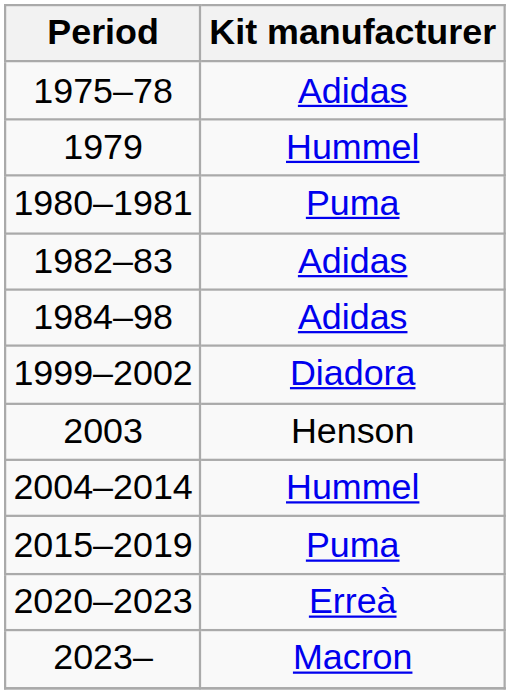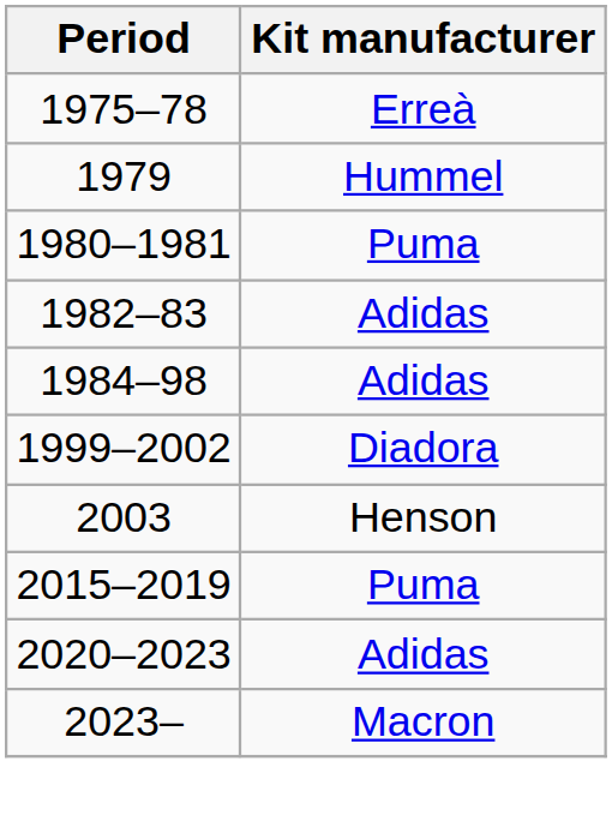1975–78 | Kit manufacturer: Adidas -> Erreà
- row: 2004–2014 | Hummel
2020–2023 | Kit manufacturer: Erreà -> Adidas
